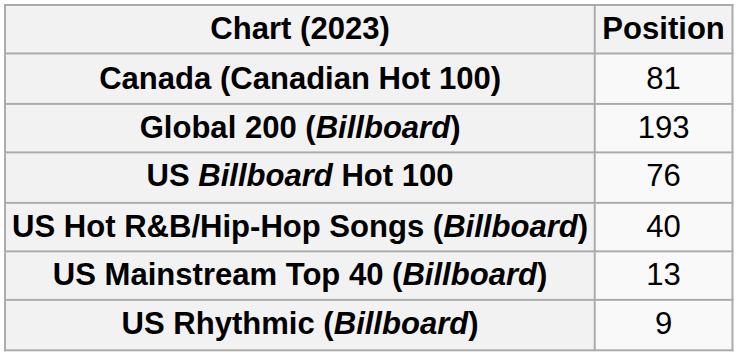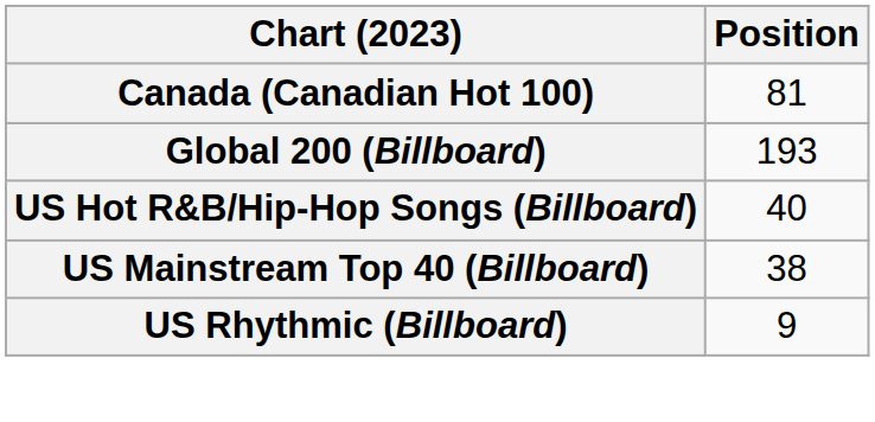- row: US Billboard Hot 100 | 76
US Mainstream Top 40 (Billboard) | Position: 13 -> 38
